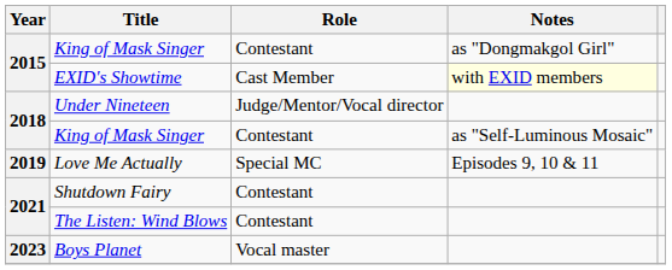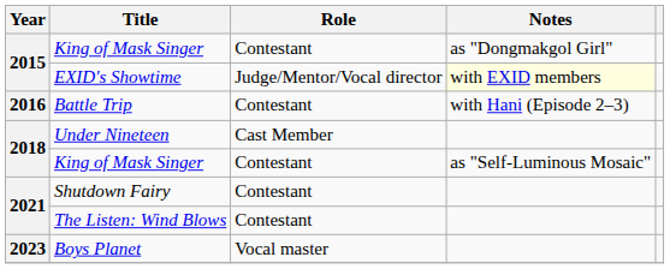EXID's Showtime | Role: Cast Member -> Judge/Mentor/Vocal director
+ row: 2016 | Battle Trip | Contestant | with Hani (Episode 2–3)
Under Nineteen | Role: Judge/Mentor/Vocal director -> Cast Member
- row: 2019 | Love Me Actually | Special MC | Episodes 9, 10 & 11
